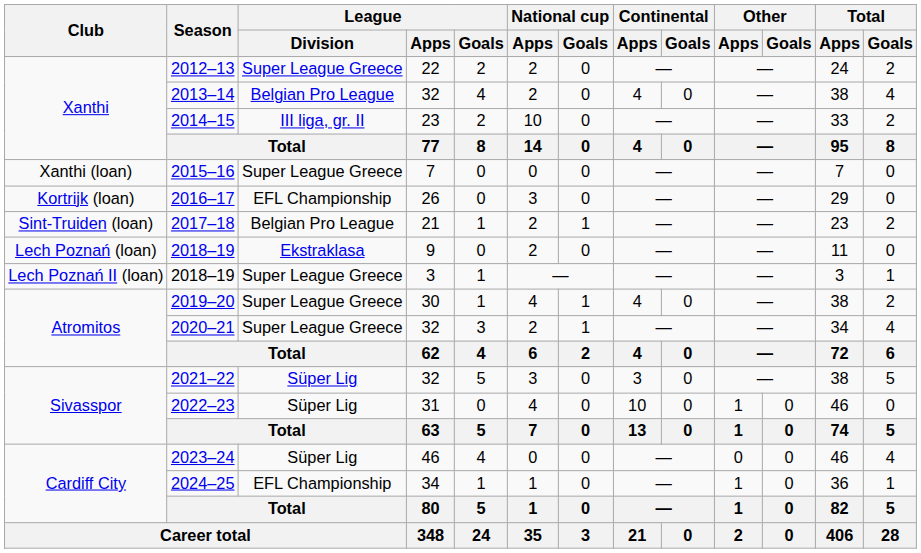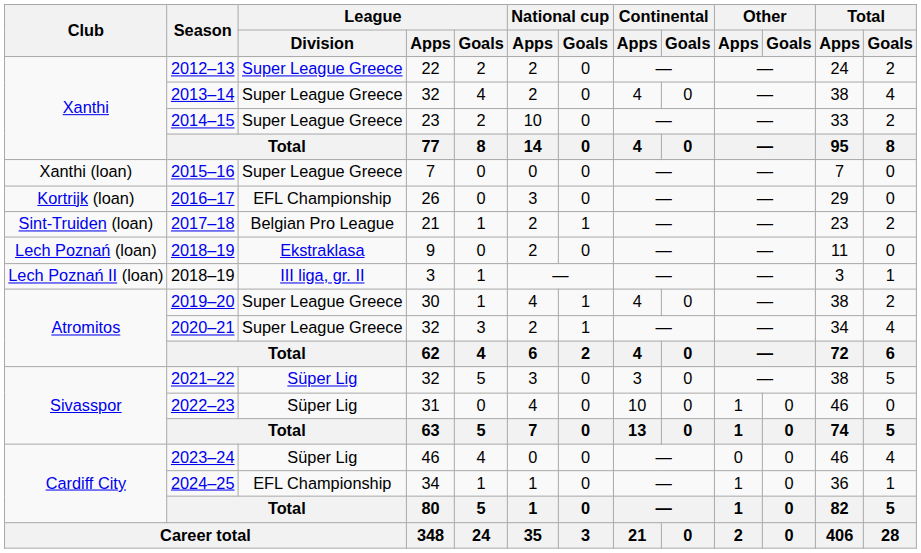2013–14 | League / Division: Belgian Pro League -> Super League Greece
2014–15 | League / Division: III liga, gr. II -> Super League Greece
2018–19 / 3 | League / Division: Super League Greece -> III liga, gr. II
